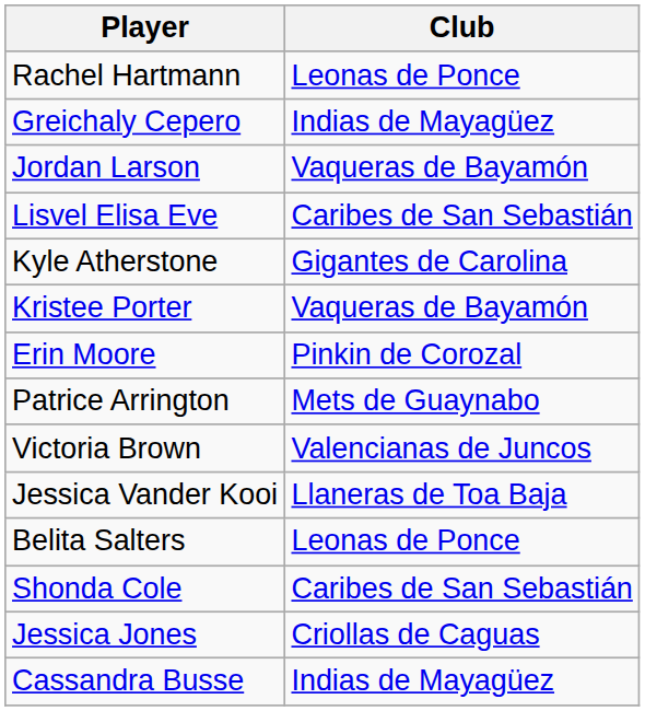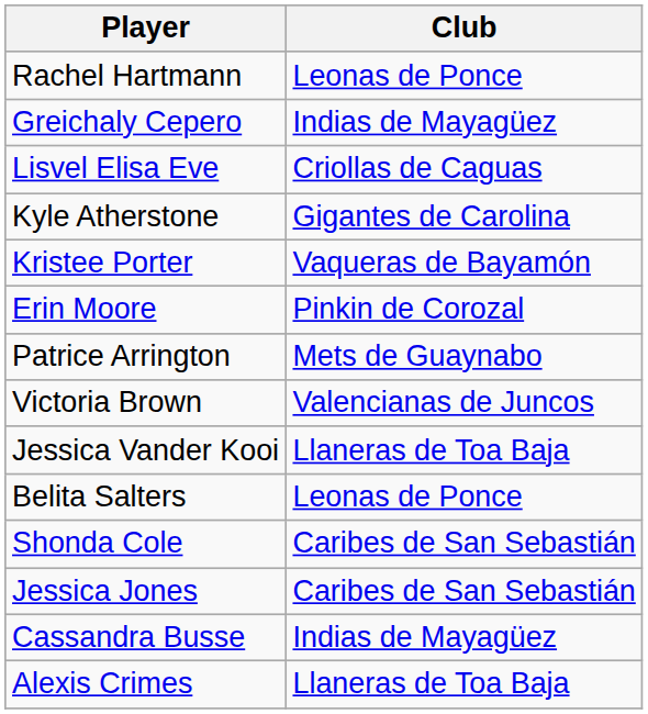- row: Jordan Larson | Vaqueras de Bayamón
Lisvel Elisa Eve | Club: Caribes de San Sebastián -> Criollas de Caguas
Jessica Jones | Club: Criollas de Caguas -> Caribes de San Sebastián
+ row: Alexis Crimes | Llaneras de Toa Baja
